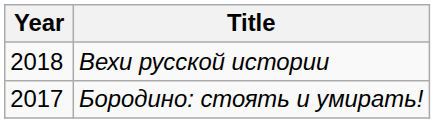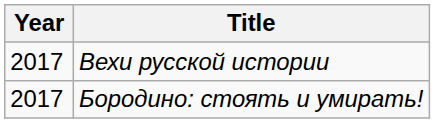Вехи русской истории | Year: 2018 -> 2017
